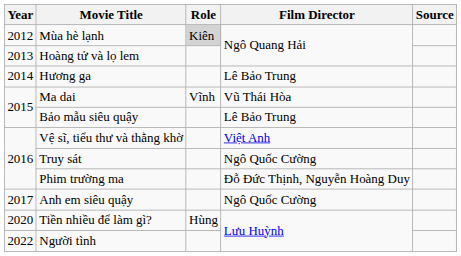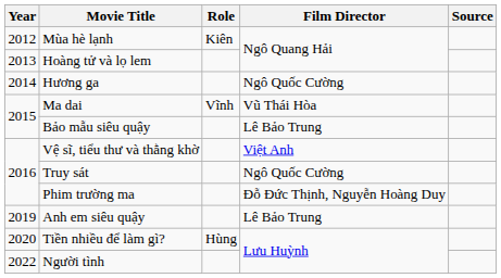Mùa hè lạnh | Role: lightgrey background -> no background
Hương ga | Film Director: Lê Bảo Trung -> Ngô Quốc Cường
Anh em siêu quậy | Year: 2017 -> 2019
Anh em siêu quậy | Film Director: Ngô Quốc Cường -> Lê Bảo Trung
